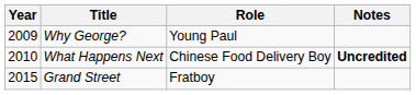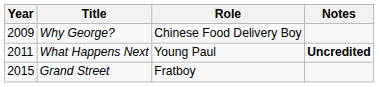Why George? | Role: Young Paul -> Chinese Food Delivery Boy
What Happens Next | Year: 2010 -> 2011
What Happens Next | Role: Chinese Food Delivery Boy -> Young Paul
